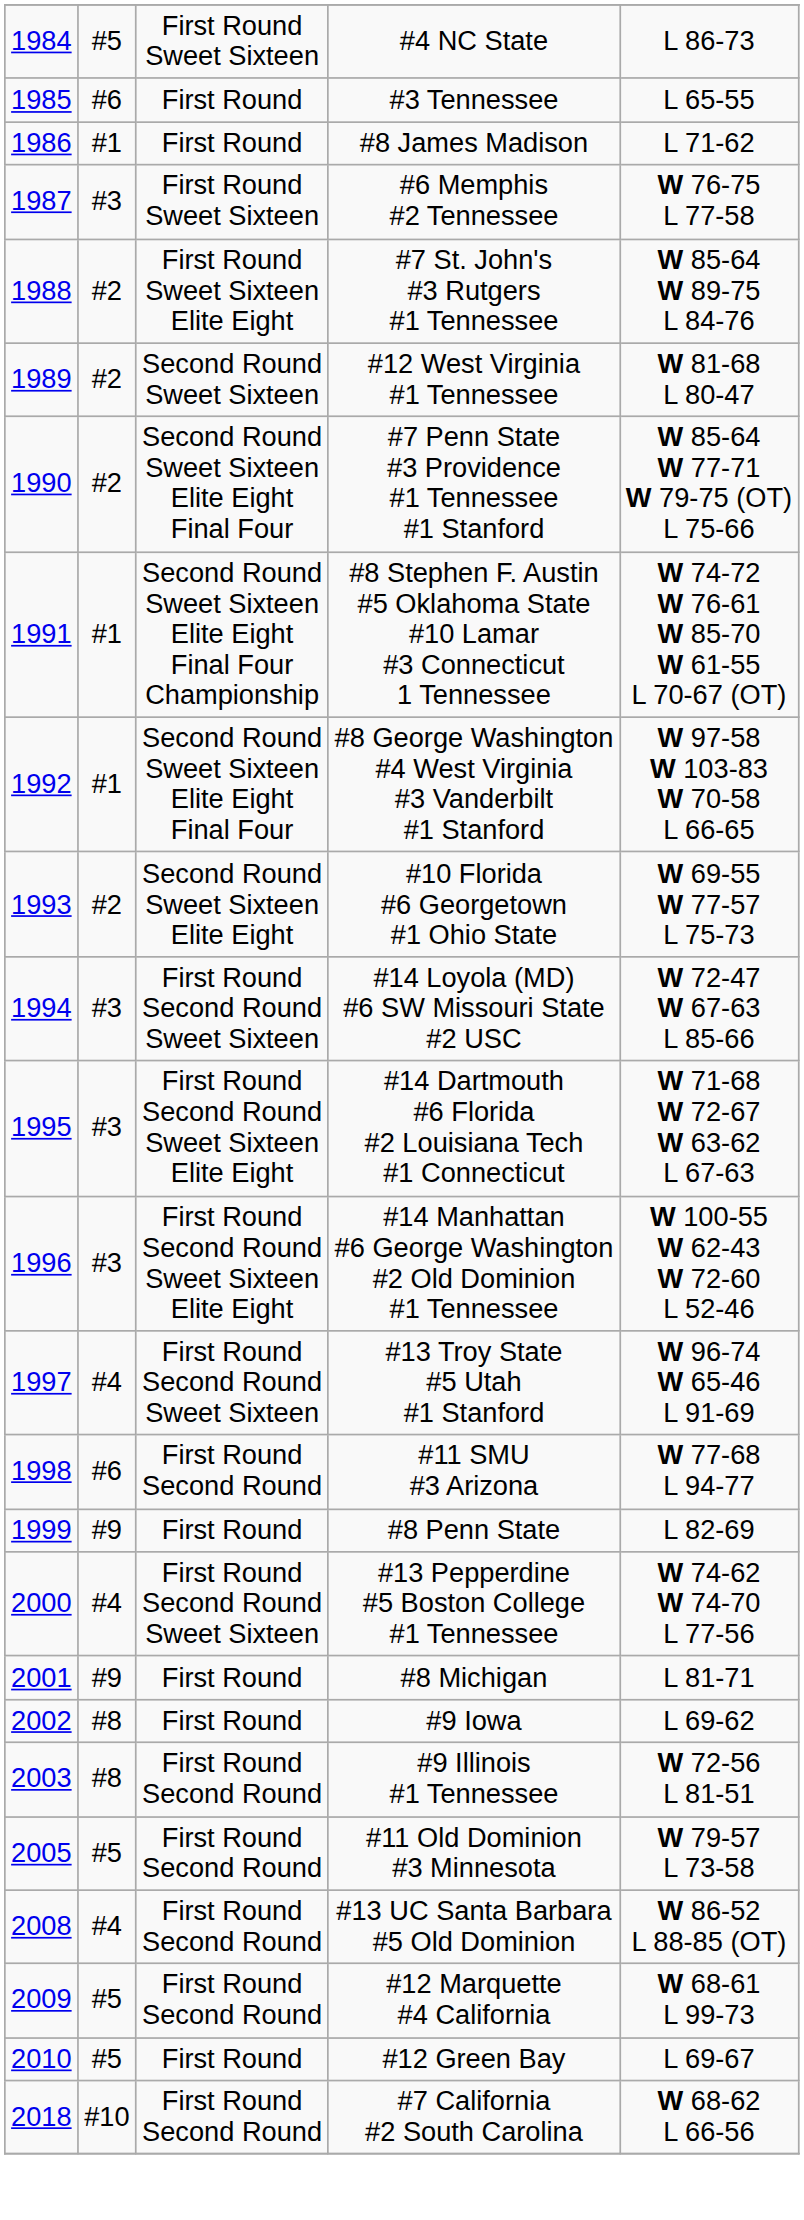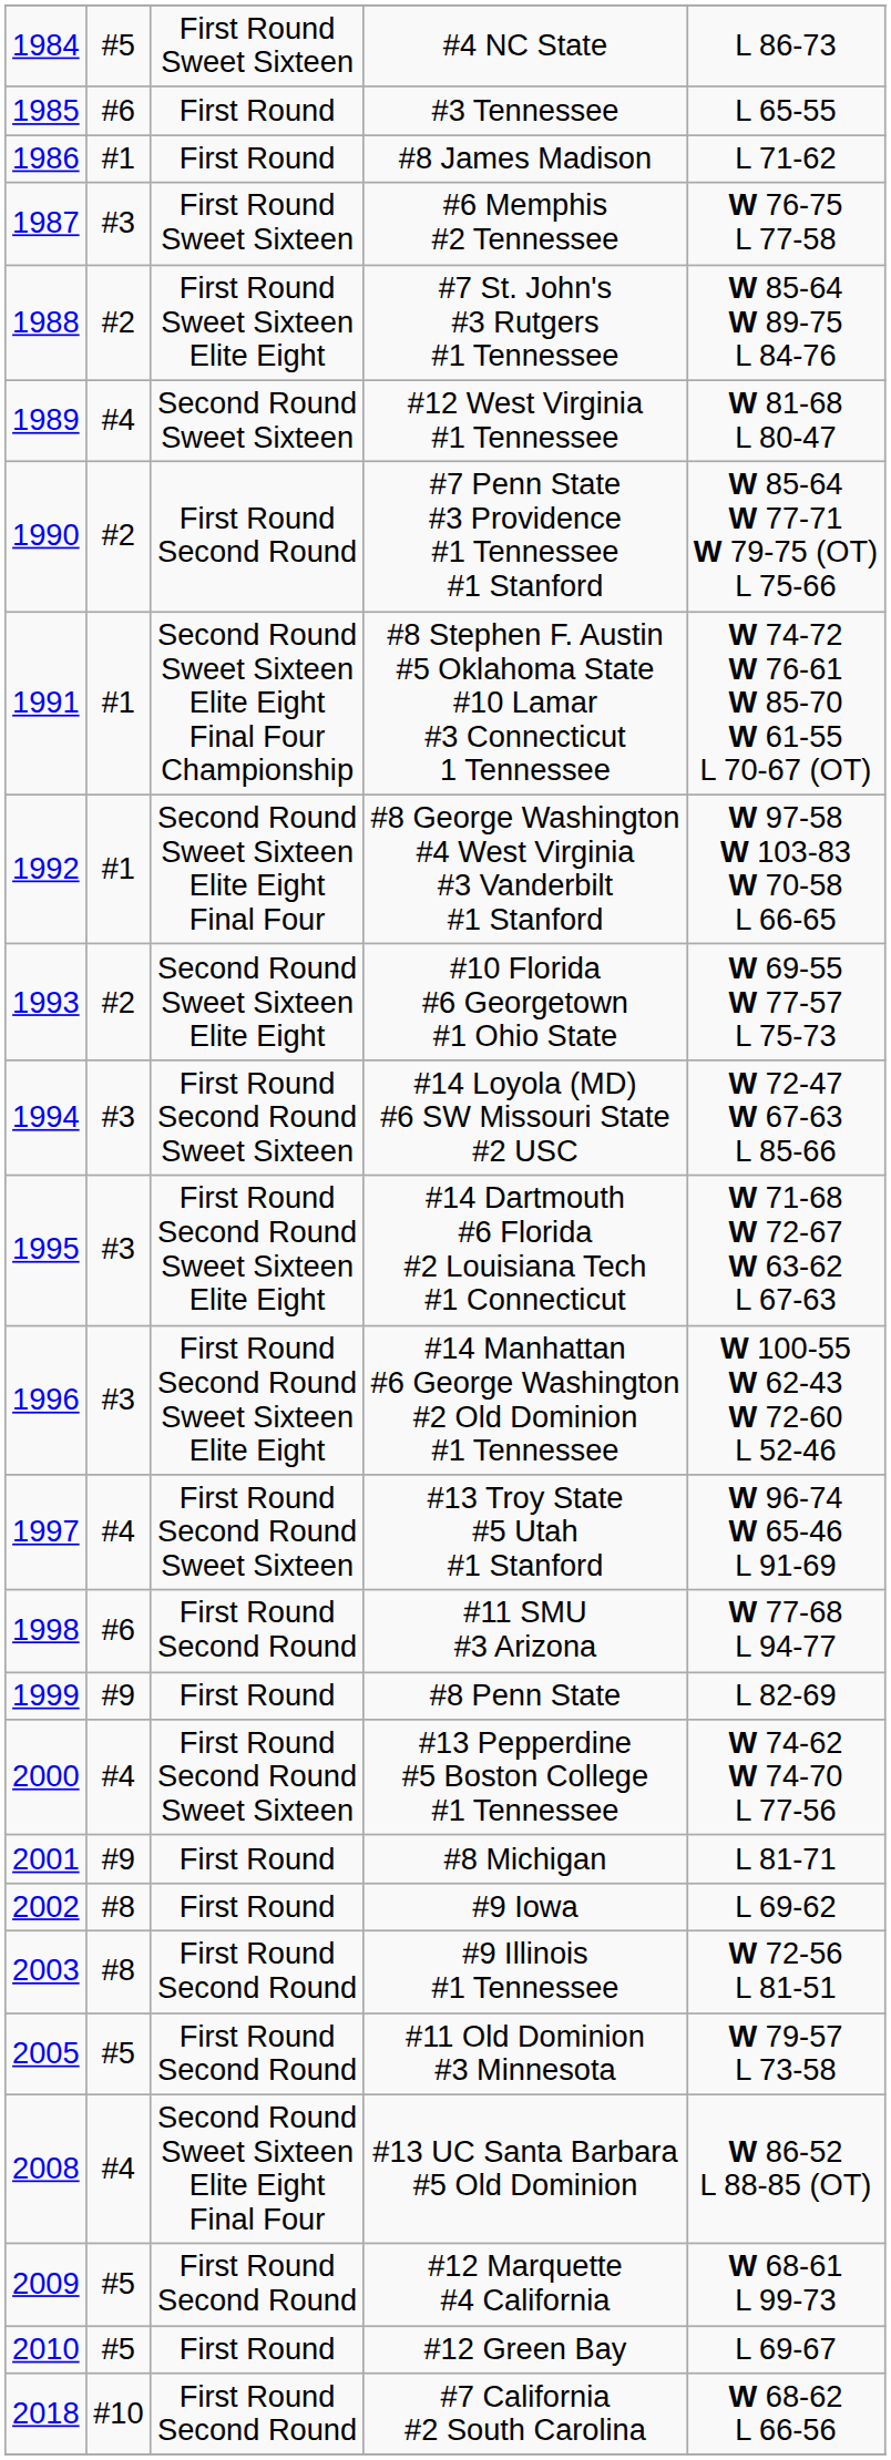#12 West Virginia #1 Tennessee | column 2: #2 -> #4
#7 Penn State #3 Providence #1 Tennessee #1 Stanford | column 3: Second Round Sweet Sixteen Elite Eight Final Four -> First Round Second Round
#13 UC Santa Barbara #5 Old Dominion | column 3: First Round Second Round -> Second Round Sweet Sixteen Elite Eight Final Four
